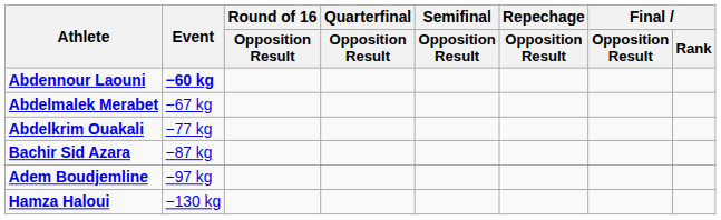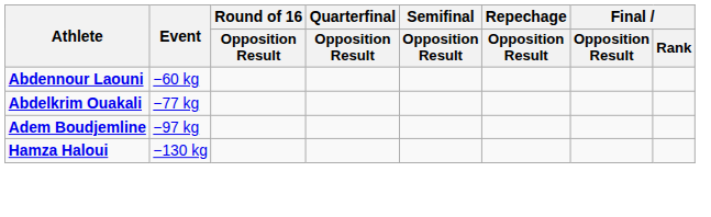Abdennour Laouni | Event: bold -> normal
- row: Abdelmalek Merabet | −67 kg
- row: Bachir Sid Azara | −87 kg
